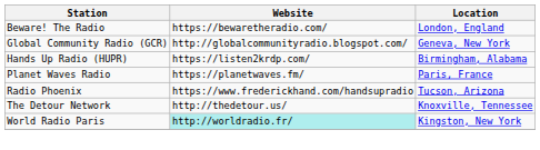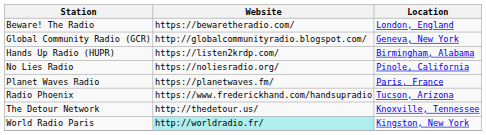+ row: No Lies Radio | https://noliesradio.org/ | Pinole, California
